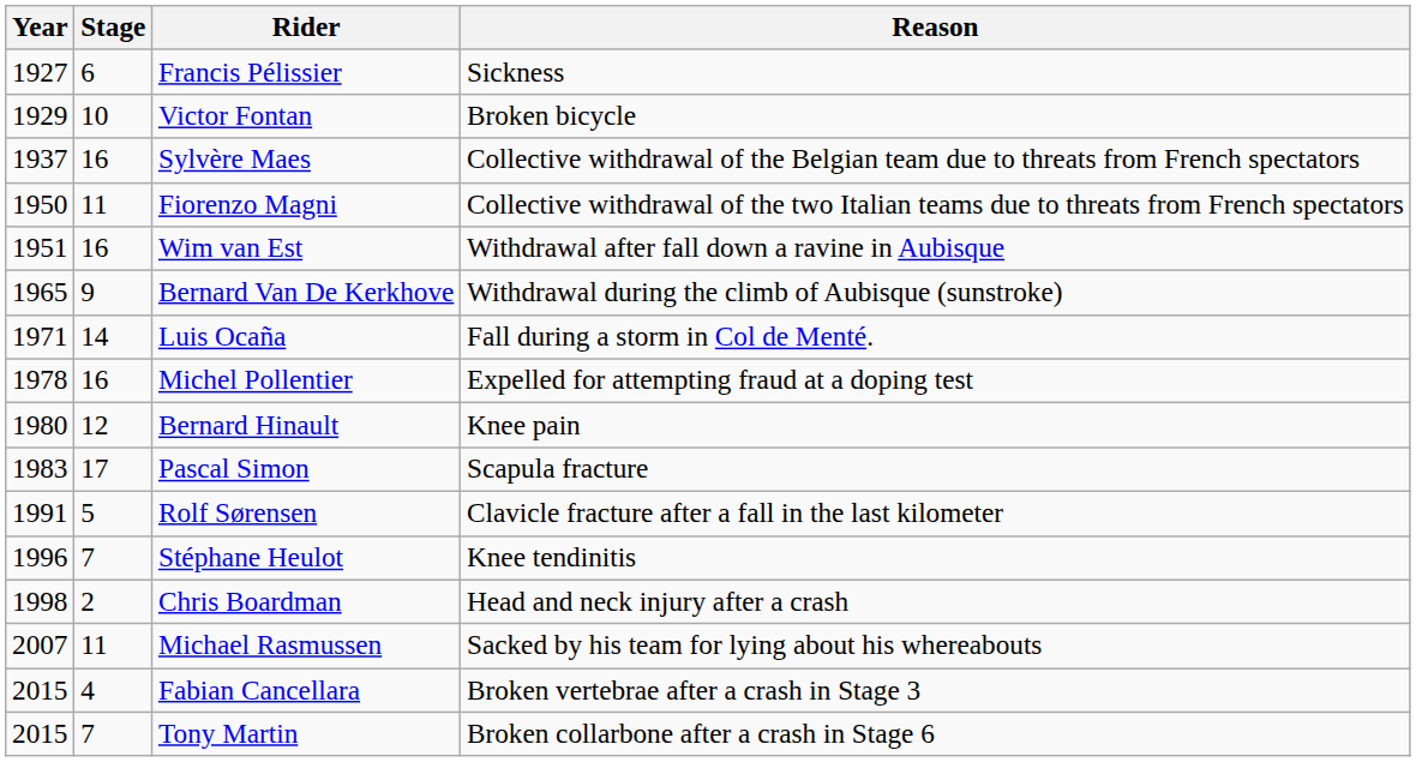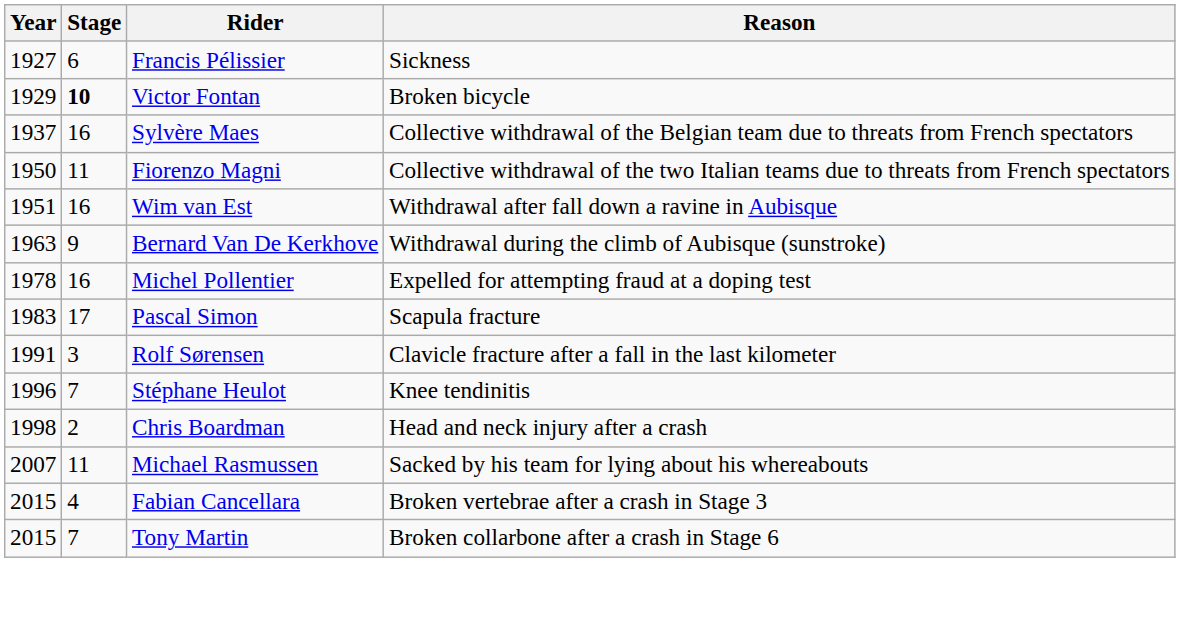Victor Fontan | Stage: normal -> bold
Bernard Van De Kerkhove | Year: 1965 -> 1963
- row: 1971 | 14 | Luis Ocaña | Fall during a storm in Col de Menté.
- row: 1980 | 12 | Bernard Hinault | Knee pain
Rolf Sørensen | Stage: 5 -> 3
